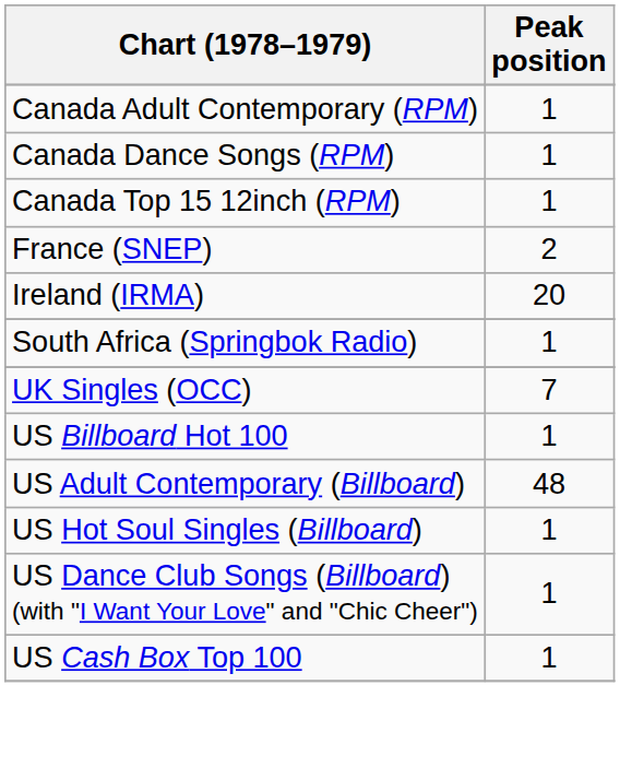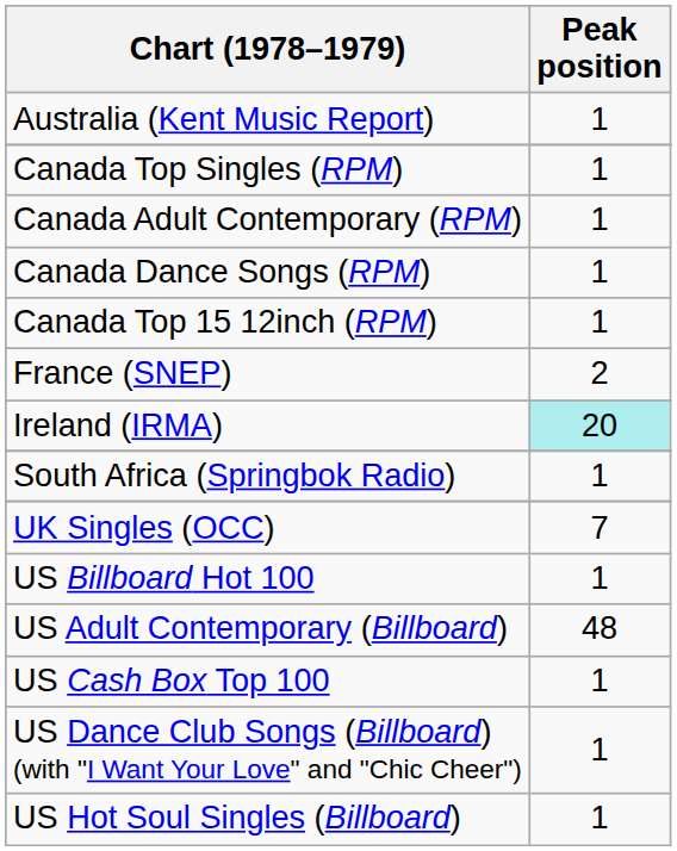+ row: Australia (Kent Music Report) | 1
+ row: Canada Top Singles (RPM) | 1
Ireland (IRMA) | Peak position: no background -> paleturquoise background
rows swapped: US Hot Soul Singles (Billboard) <-> US Cash Box Top 100
